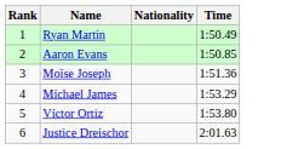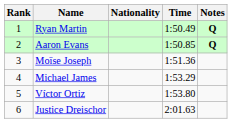+ column: Notes | Q | Q
